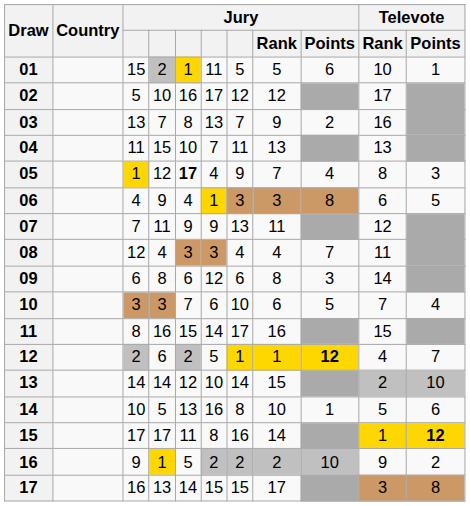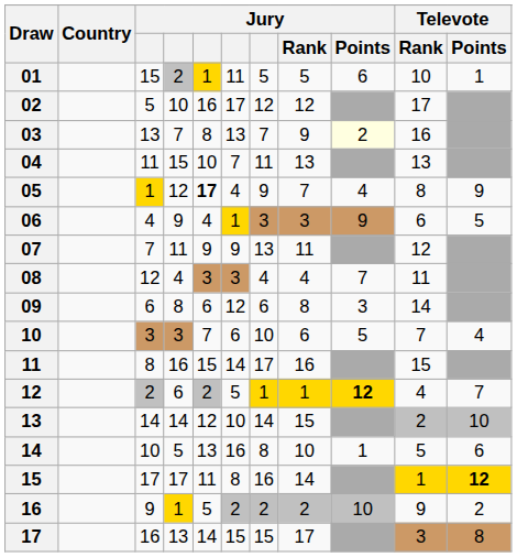03 | Jury / Points: no background -> lightyellow background
05 | Televote / Points: 3 -> 9
06 | Jury / Points: 8 -> 9
